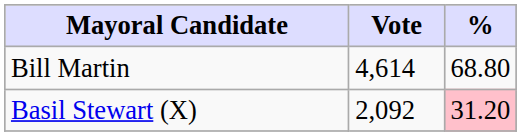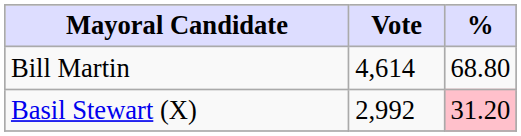Basil Stewart (X) | Vote: 2,092 -> 2,992
